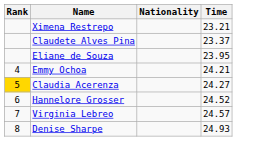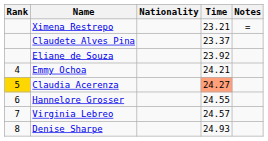+ column: Notes | =
Eliane de Souza | Time: 23.95 -> 23.92
Claudia Acerenza | Time: no background -> lightsalmon background
Hannelore Grosser | Time: 24.52 -> 24.55
